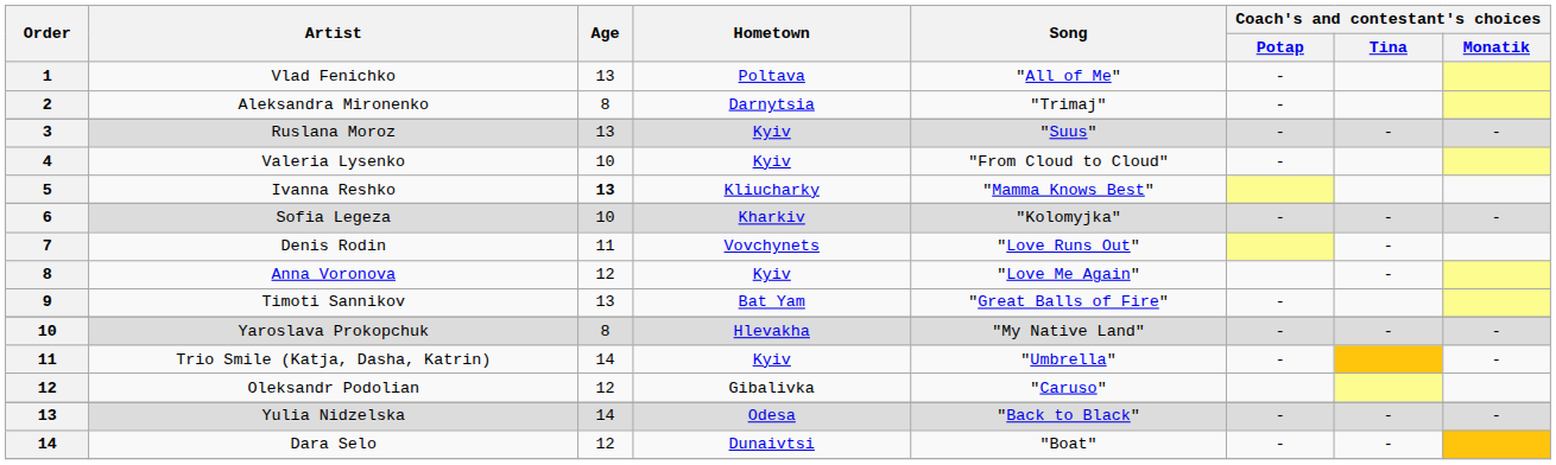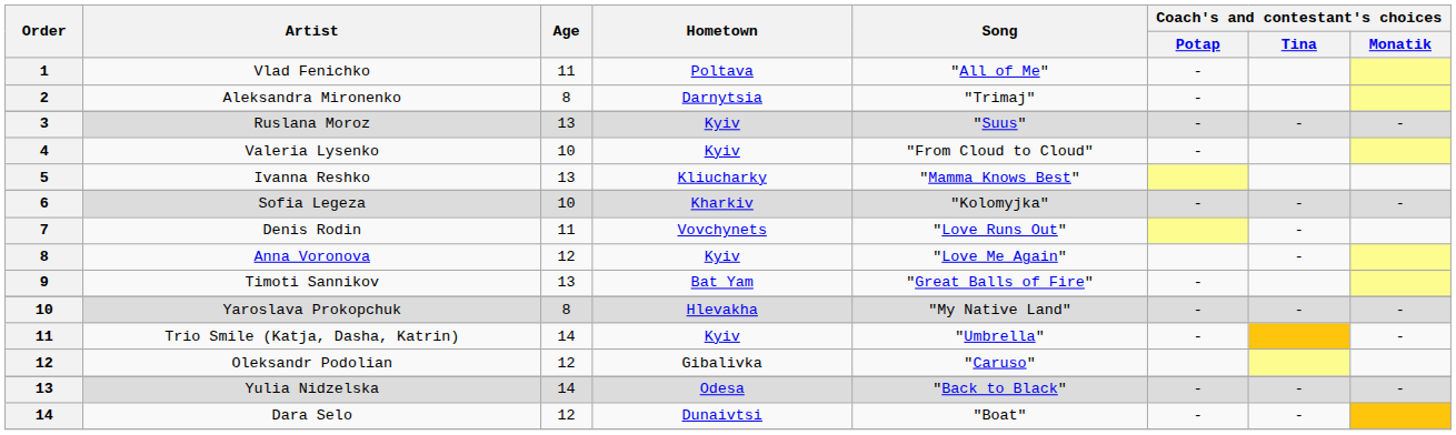Vlad Fenichko | Age: 13 -> 11
Ivanna Reshko | Age: bold -> normal
